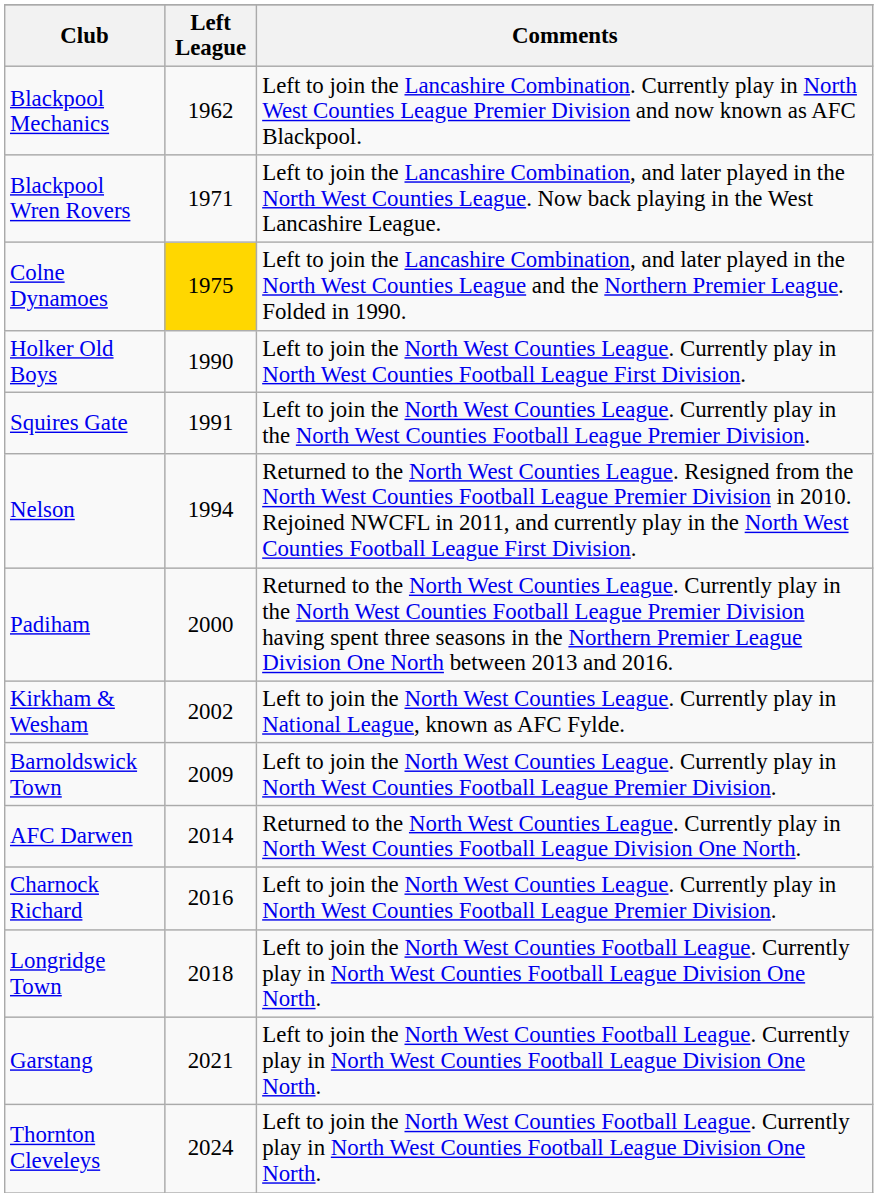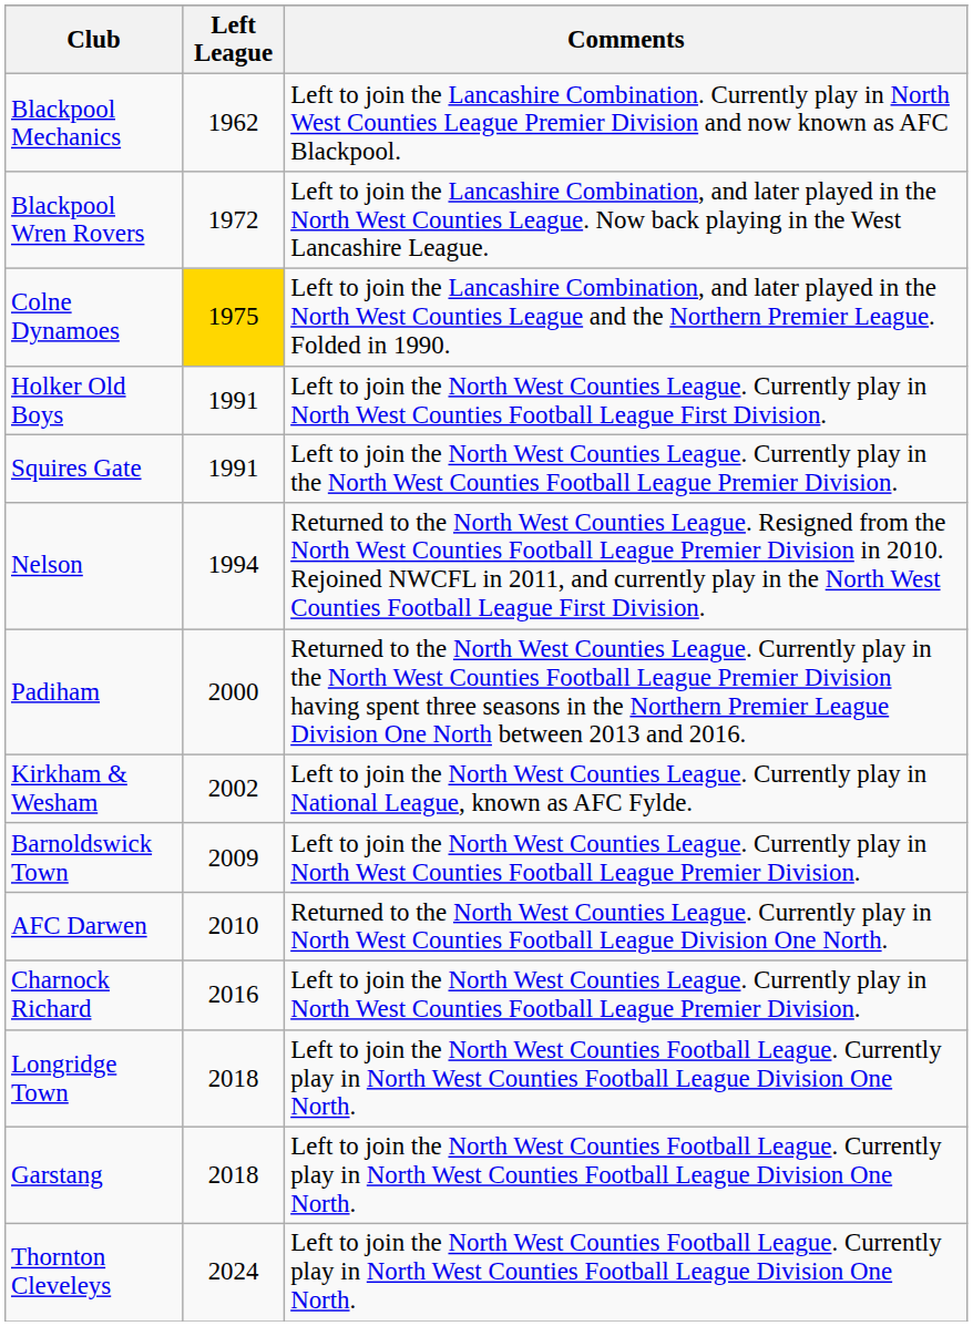Blackpool Wren Rovers | Left League: 1971 -> 1972
Holker Old Boys | Left League: 1990 -> 1991
AFC Darwen | Left League: 2014 -> 2010
Garstang | Left League: 2021 -> 2018
